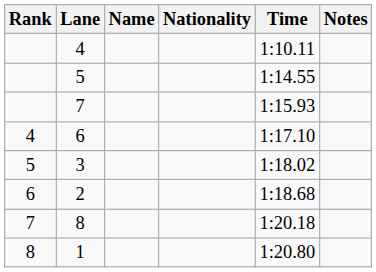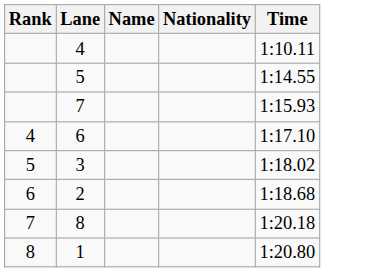- column: Notes
